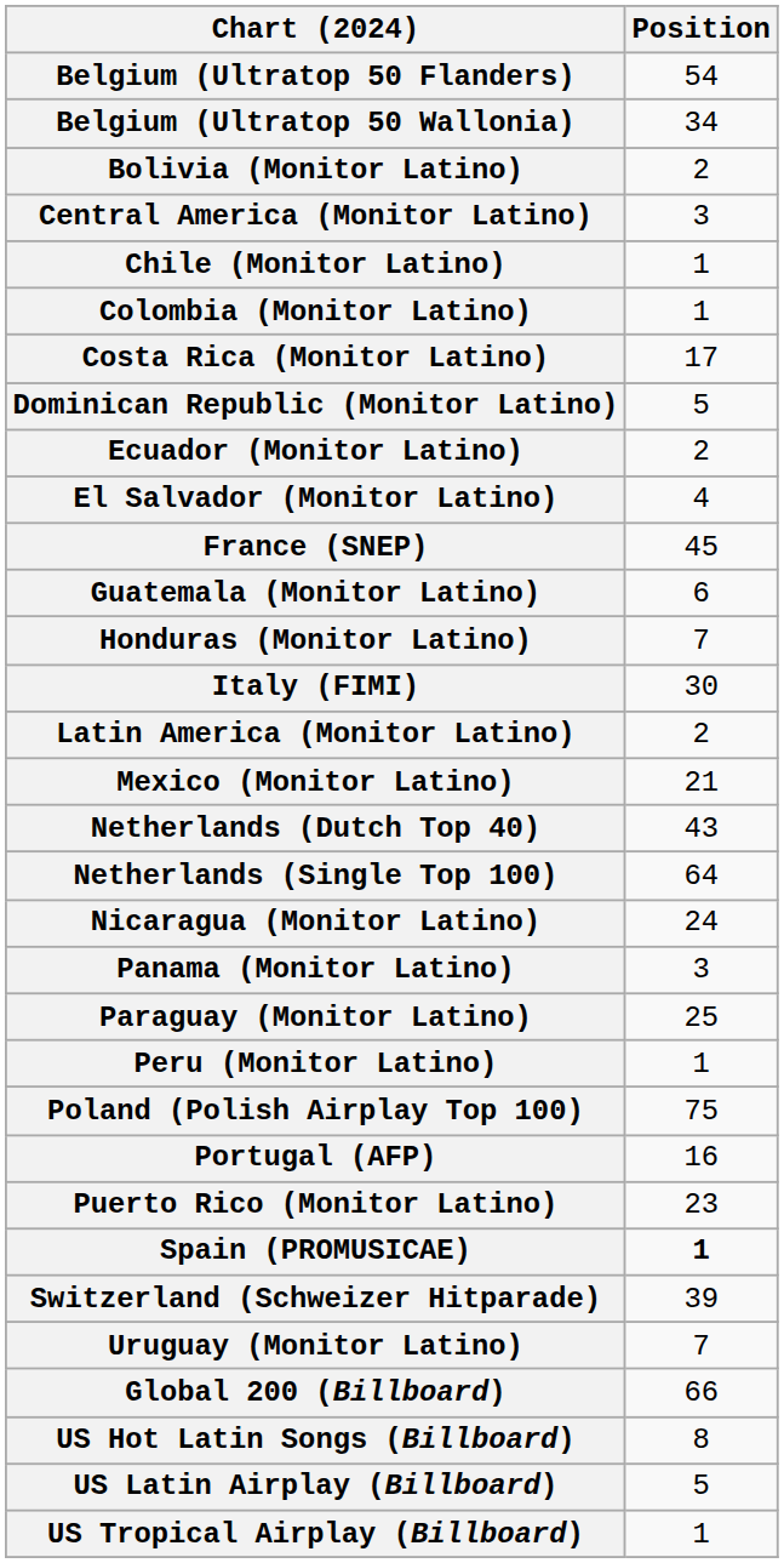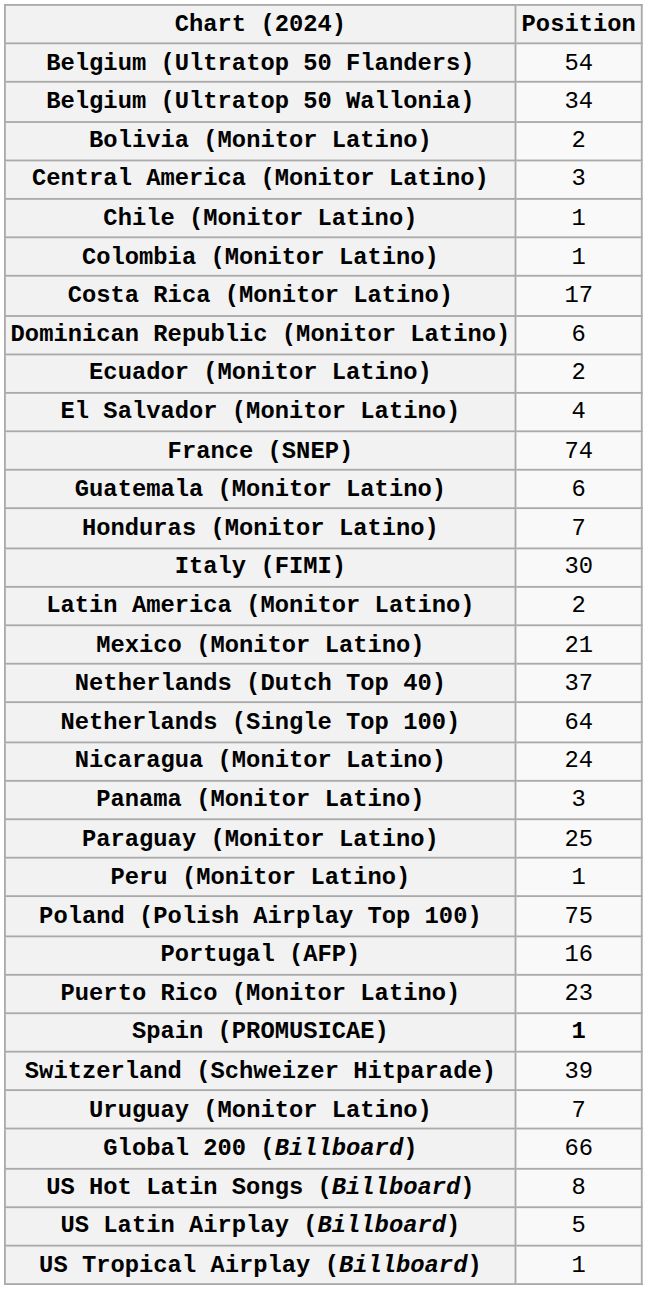Dominican Republic (Monitor Latino) | Position: 5 -> 6
France (SNEP) | Position: 45 -> 74
Netherlands (Dutch Top 40) | Position: 43 -> 37
